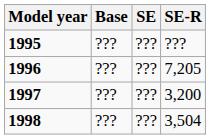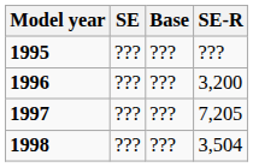columns swapped: Base <-> SE
1996 | SE-R: 7,205 -> 3,200
1997 | SE-R: 3,200 -> 7,205
